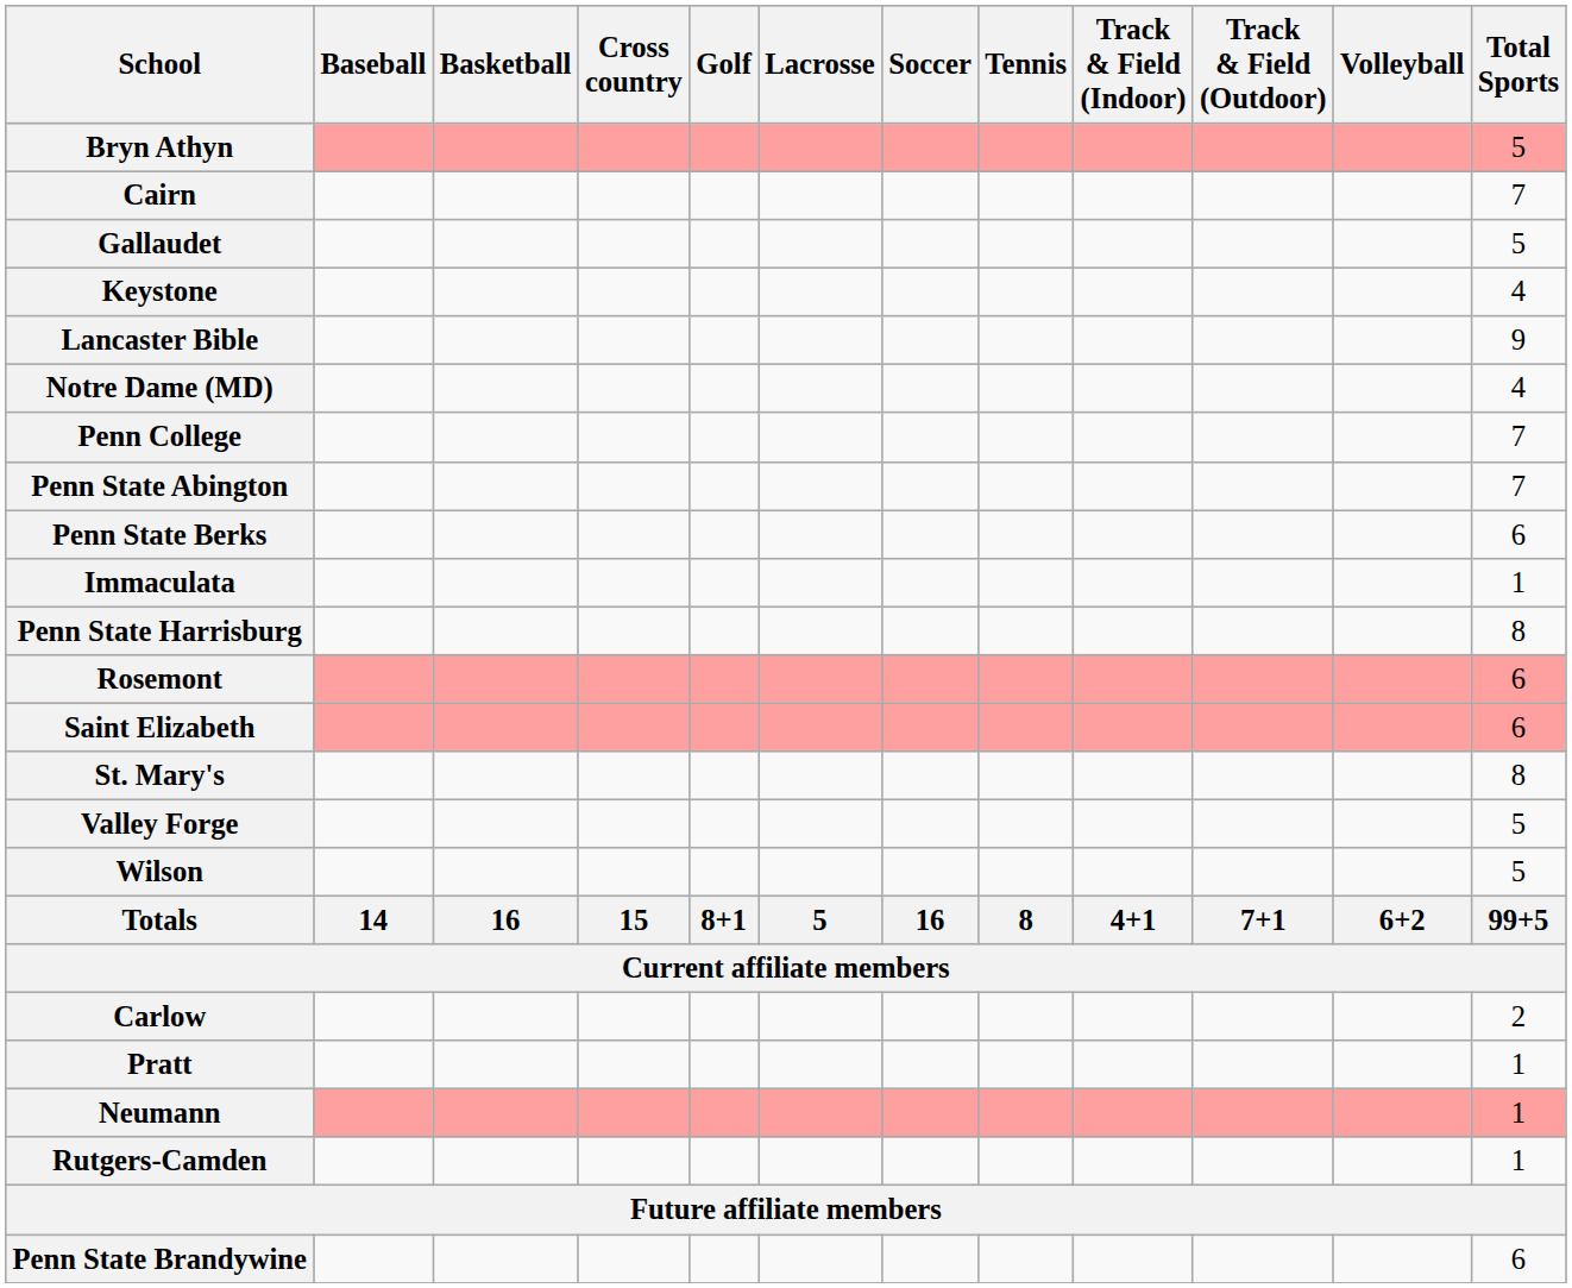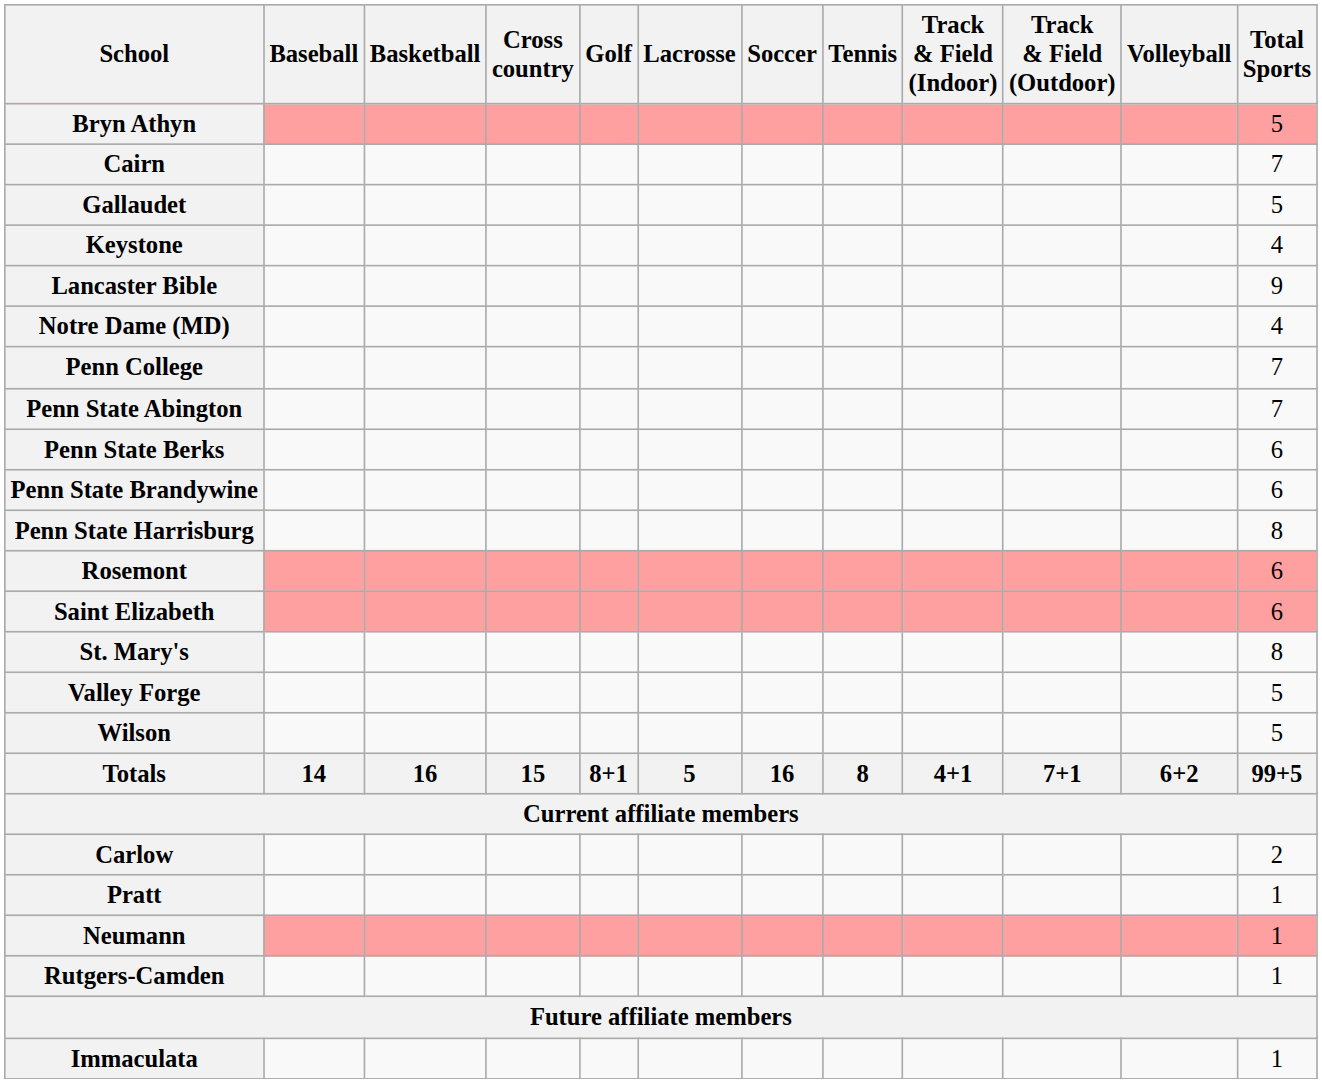rows swapped: Penn State Brandywine <-> Immaculata
